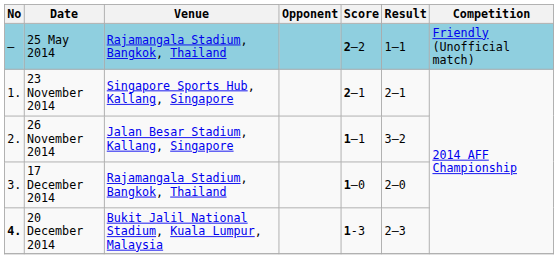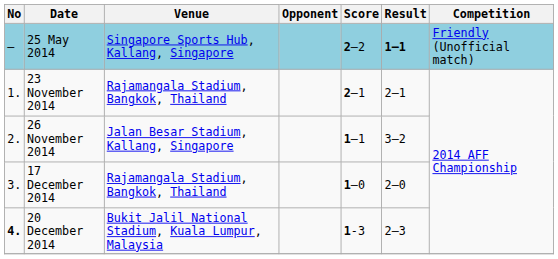25 May 2014 | Venue: Rajamangala Stadium, Bangkok, Thailand -> Singapore Sports Hub, Kallang, Singapore
25 May 2014 | Result: normal -> bold
23 November 2014 | Venue: Singapore Sports Hub, Kallang, Singapore -> Rajamangala Stadium, Bangkok, Thailand
